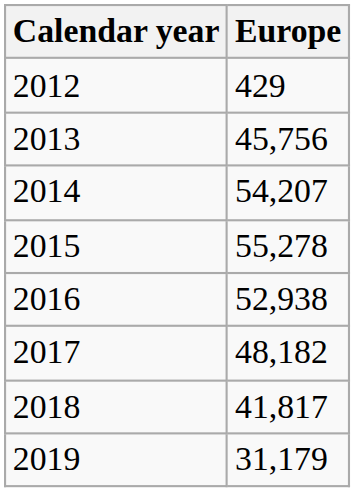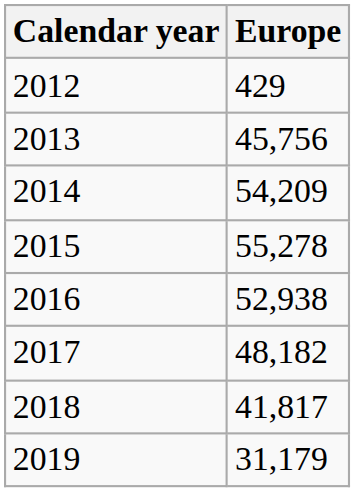2014 | Europe: 54,207 -> 54,209
